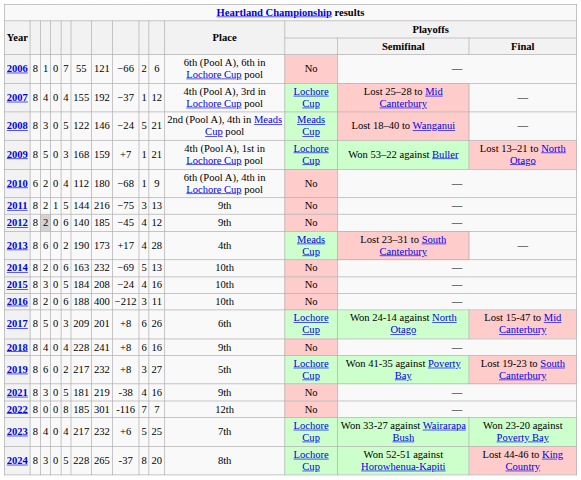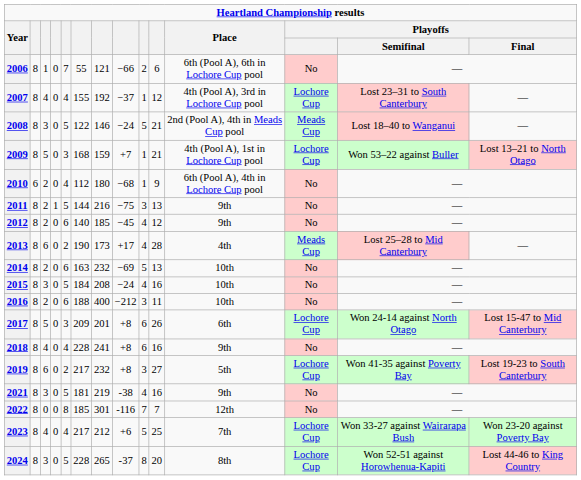2007 | Playoffs / Semifinal: Lost 25–28 to Mid Canterbury -> Lost 23–31 to South Canterbury
2012 | column 3: lightgrey background -> no background
2013 | Playoffs / Semifinal: Lost 23–31 to South Canterbury -> Lost 25–28 to Mid Canterbury
2023 | column 7: 232 -> 212
